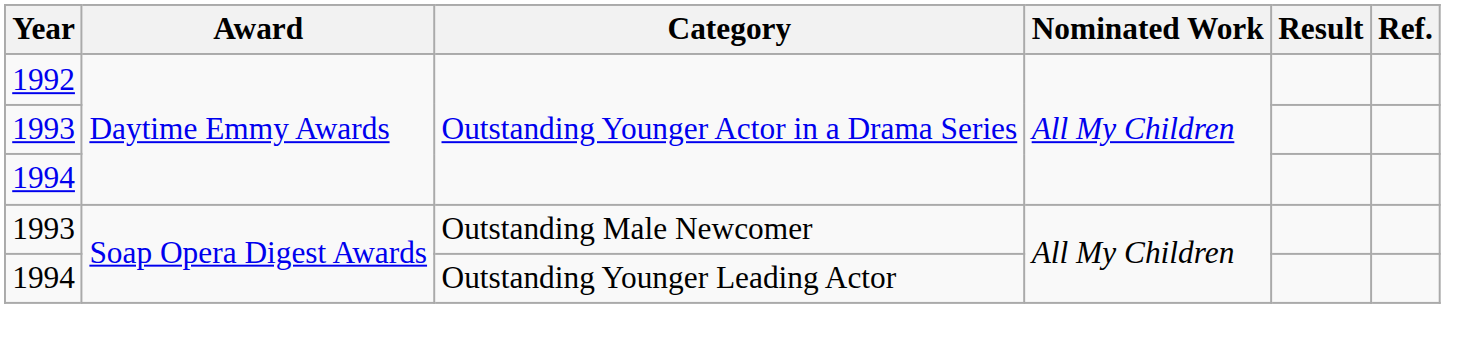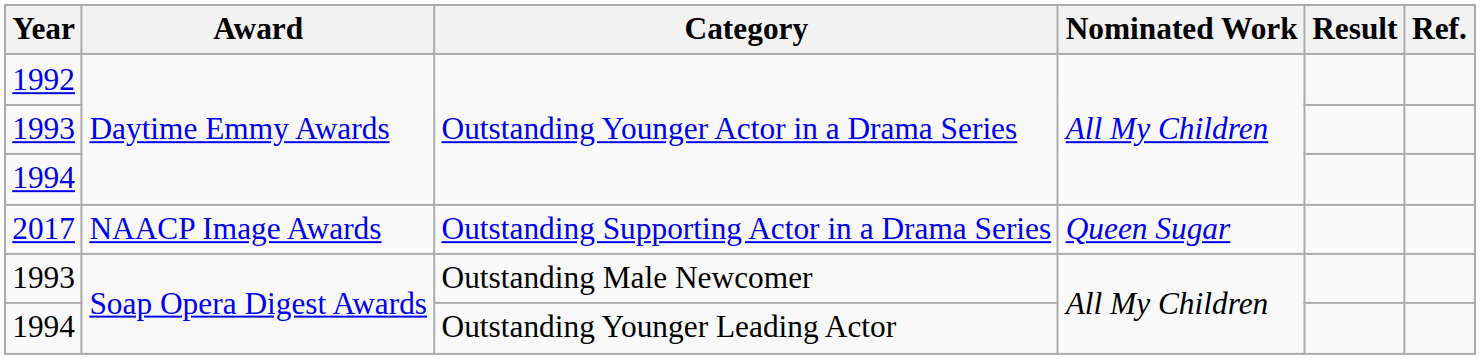+ row: 2017 | NAACP Image Awards | Outstanding Supporting Actor in a Drama Series | Queen Sugar
